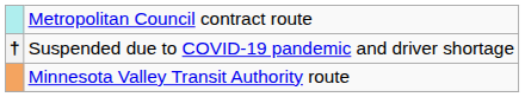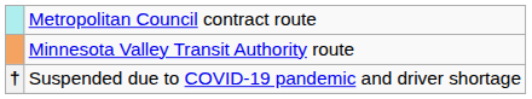rows swapped: Minnesota Valley Transit Authority route <-> Suspended due to COVID-19 pandemic and driver shortage
